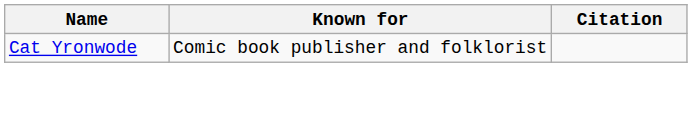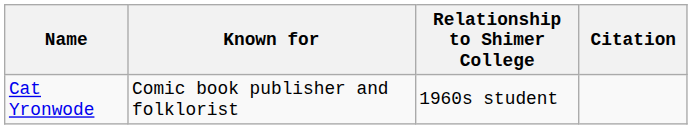+ column: Relationship to Shimer College | 1960s student
